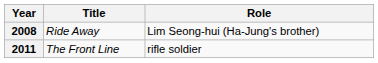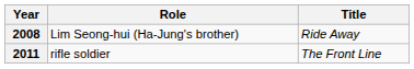columns swapped: Title <-> Role
